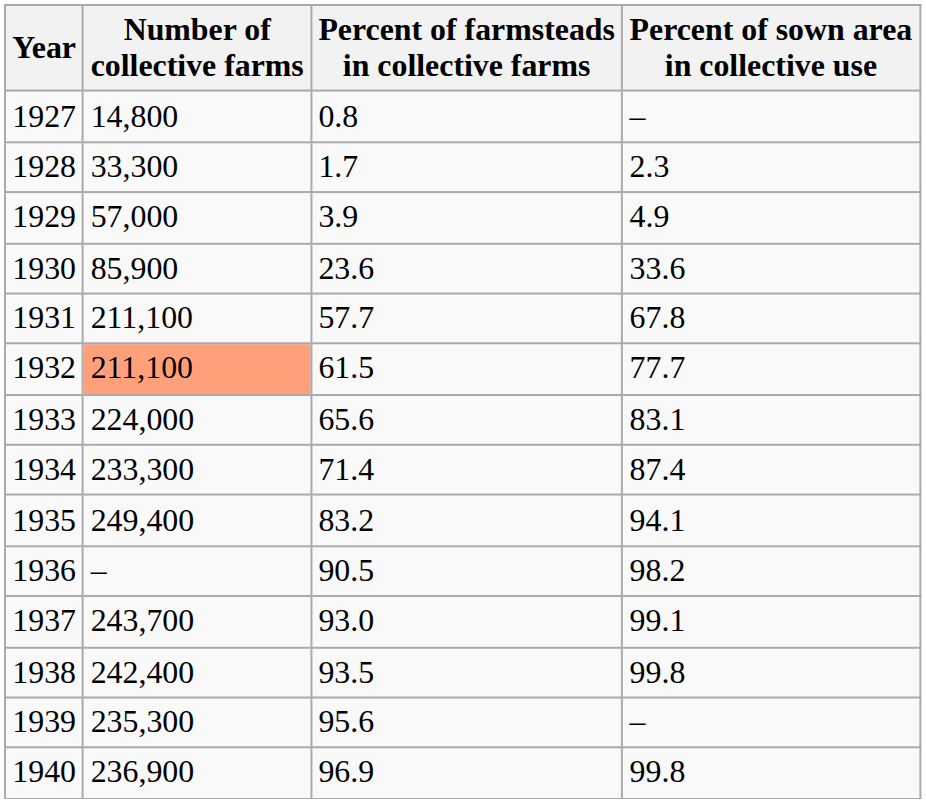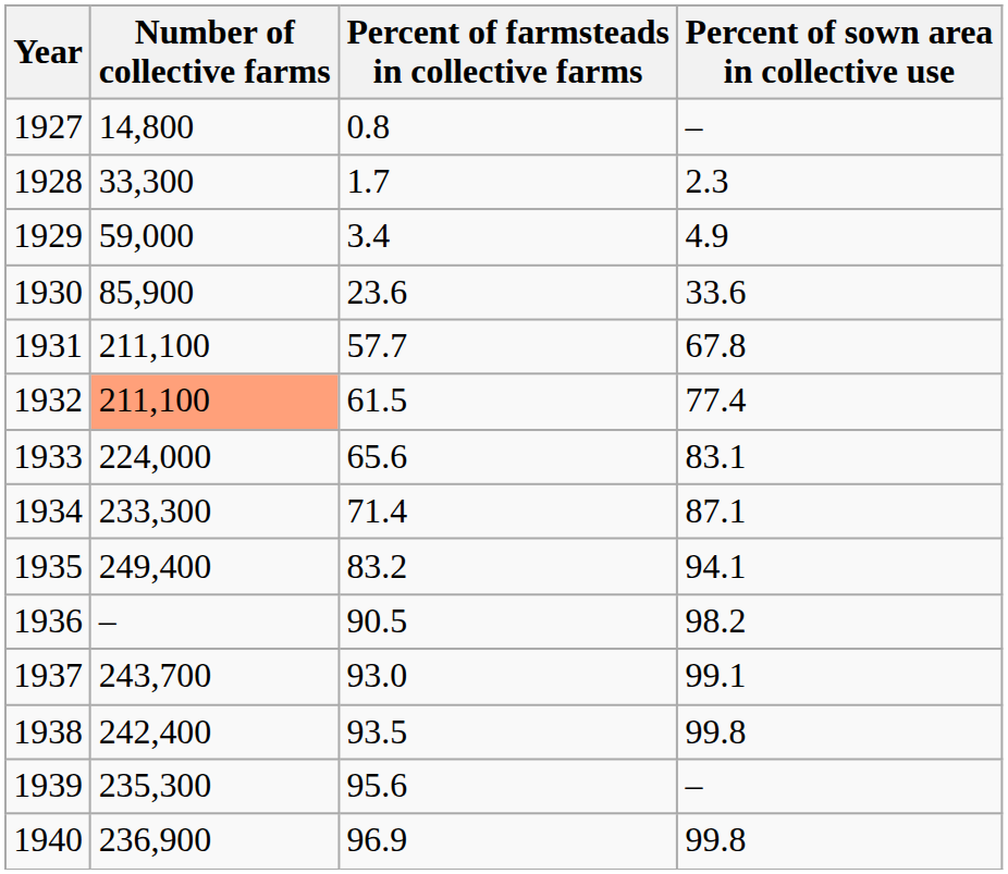1929 | Number of collective farms: 57,000 -> 59,000
1929 | Percent of farmsteads in collective farms: 3.9 -> 3.4
1932 | Percent of sown area in collective use: 77.7 -> 77.4
1934 | Percent of sown area in collective use: 87.4 -> 87.1
